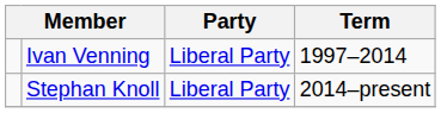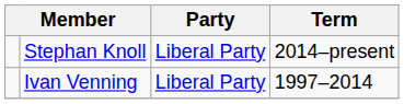rows swapped: Ivan Venning <-> Stephan Knoll
